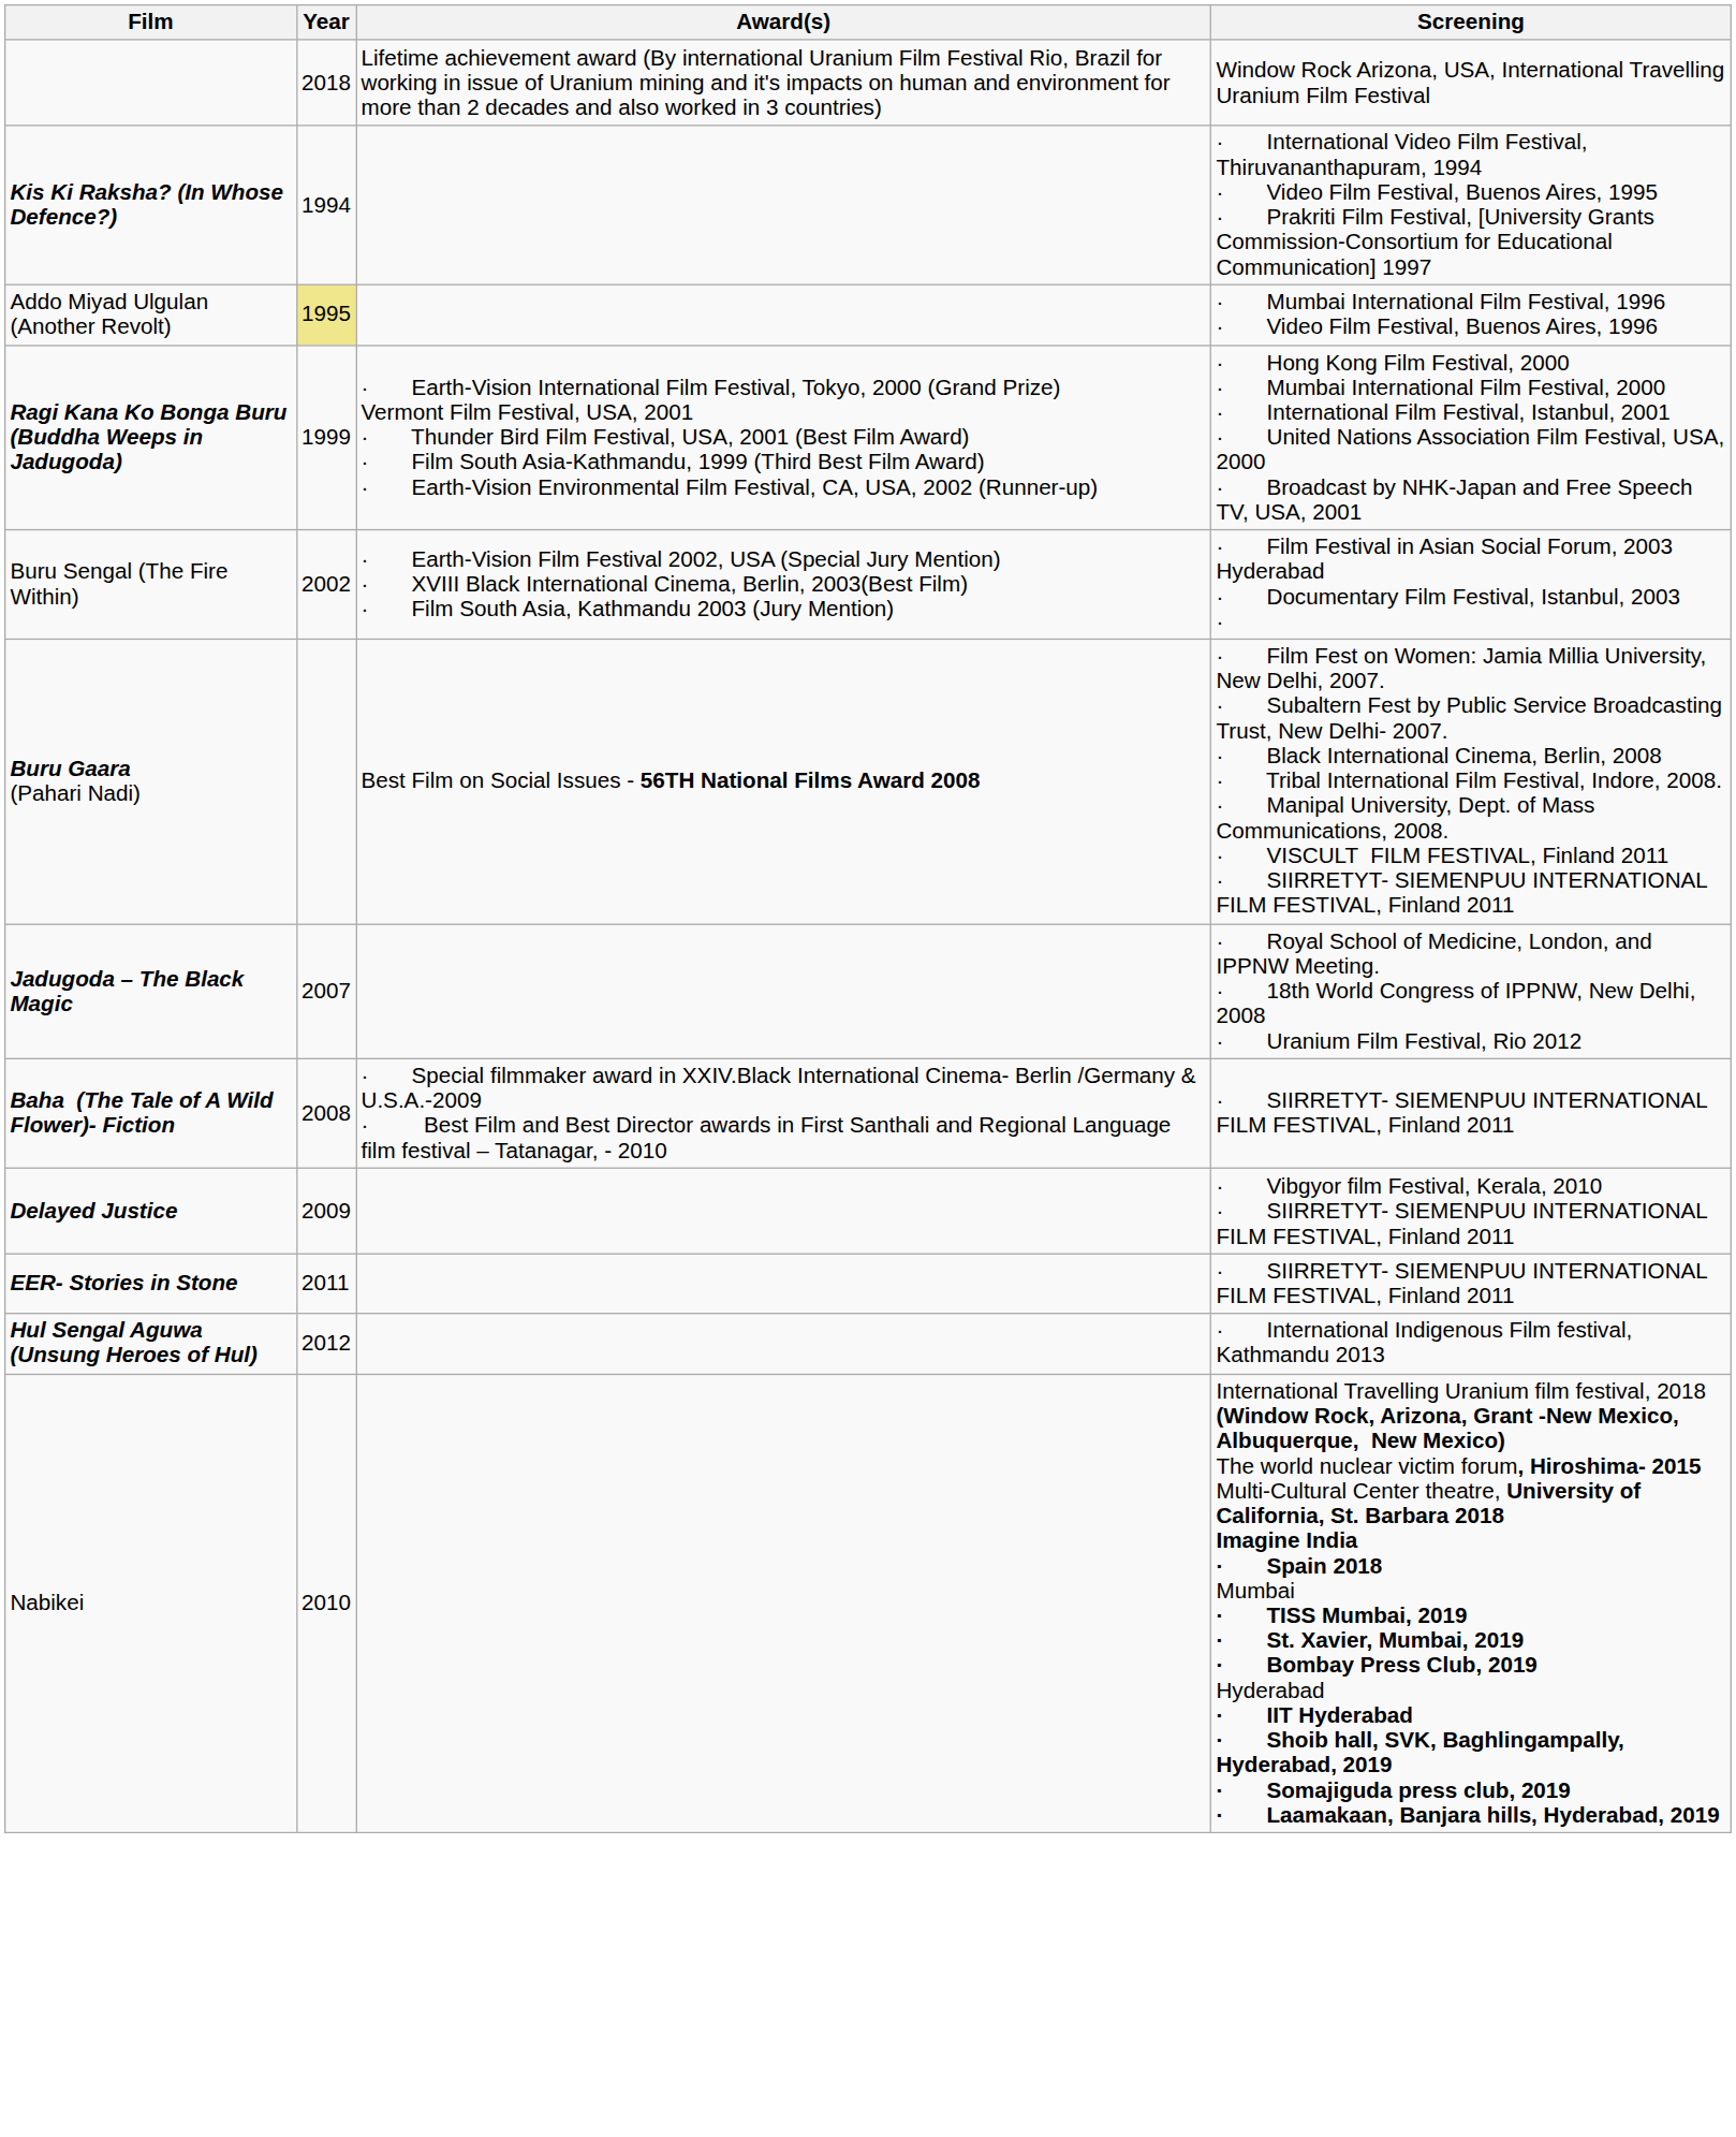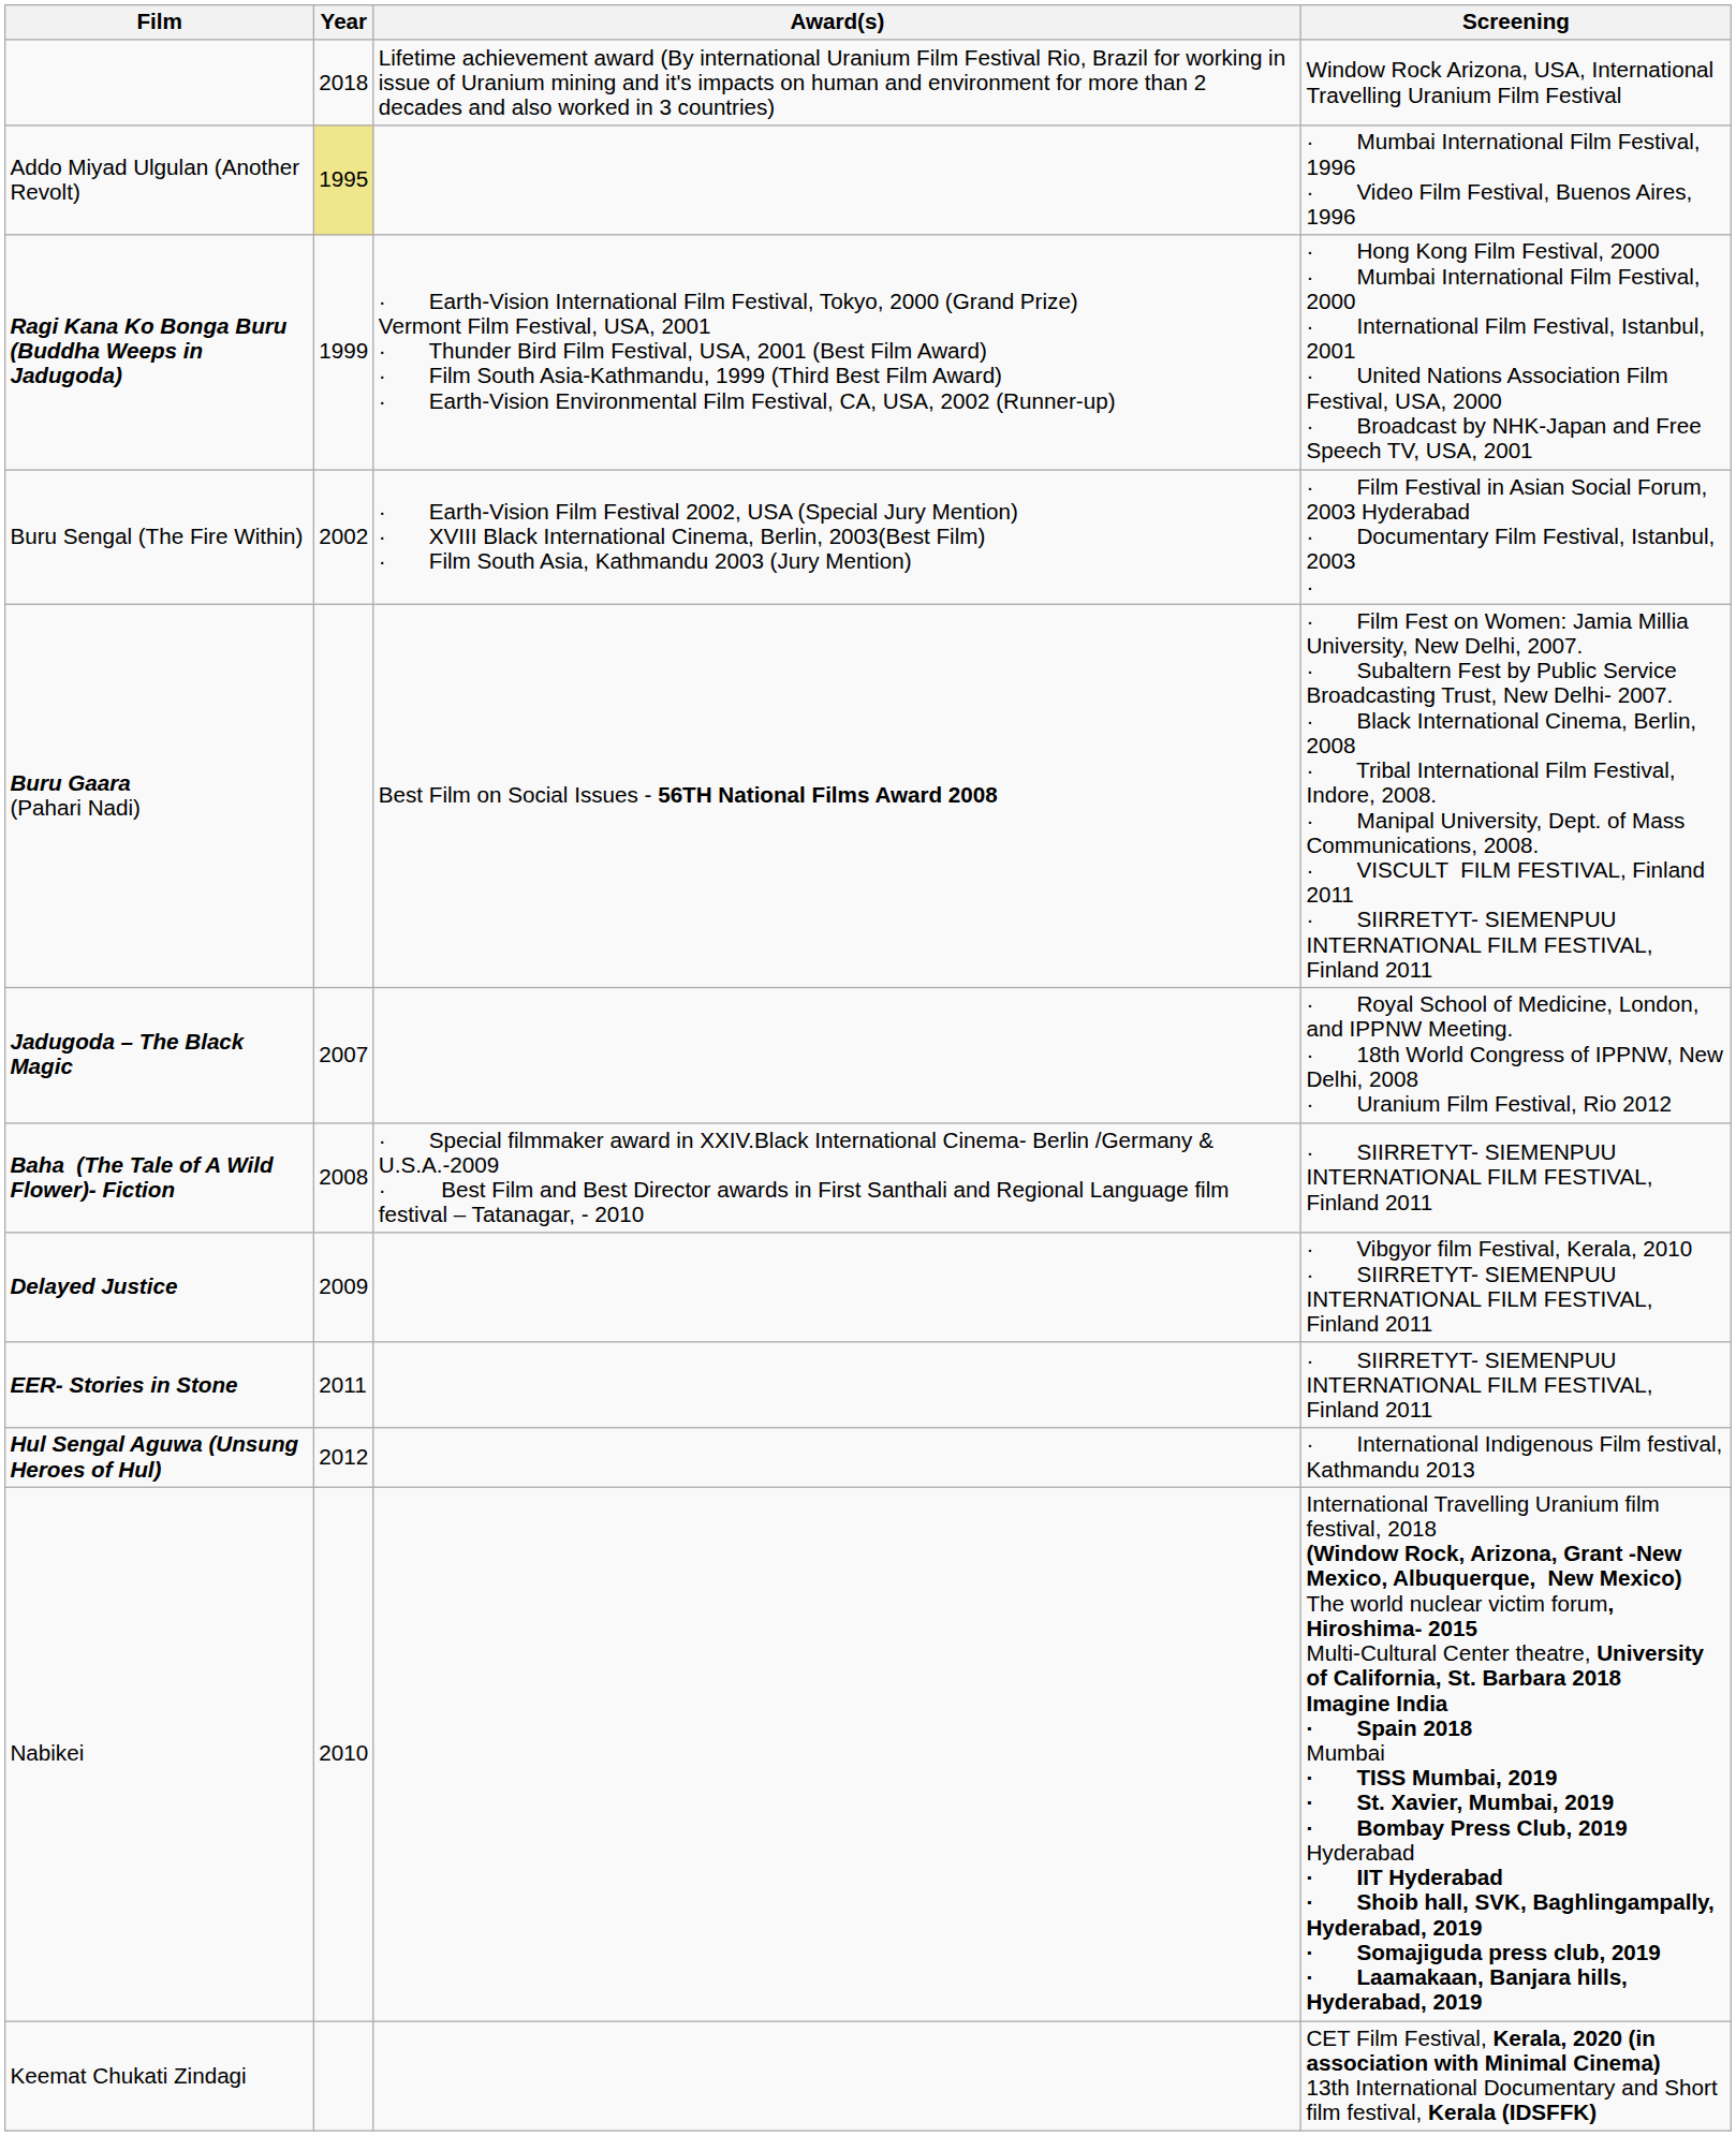- row: Kis Ki Raksha? (In Whose Defence?) | 1994 | · International Video Film Festival, Thiruvananthapuram, 1994 · Video Film Festival, Buenos Aires, 1995 · Prakriti Film Festival, [University Grants Commission-Consortium for Educational Communication] 1997
+ row: Keemat Chukati Zindagi | CET Film Festival, Kerala, 2020 (in association with Minimal Cinema) 13th International Documentary and Short film festival, Kerala (IDSFFK)
